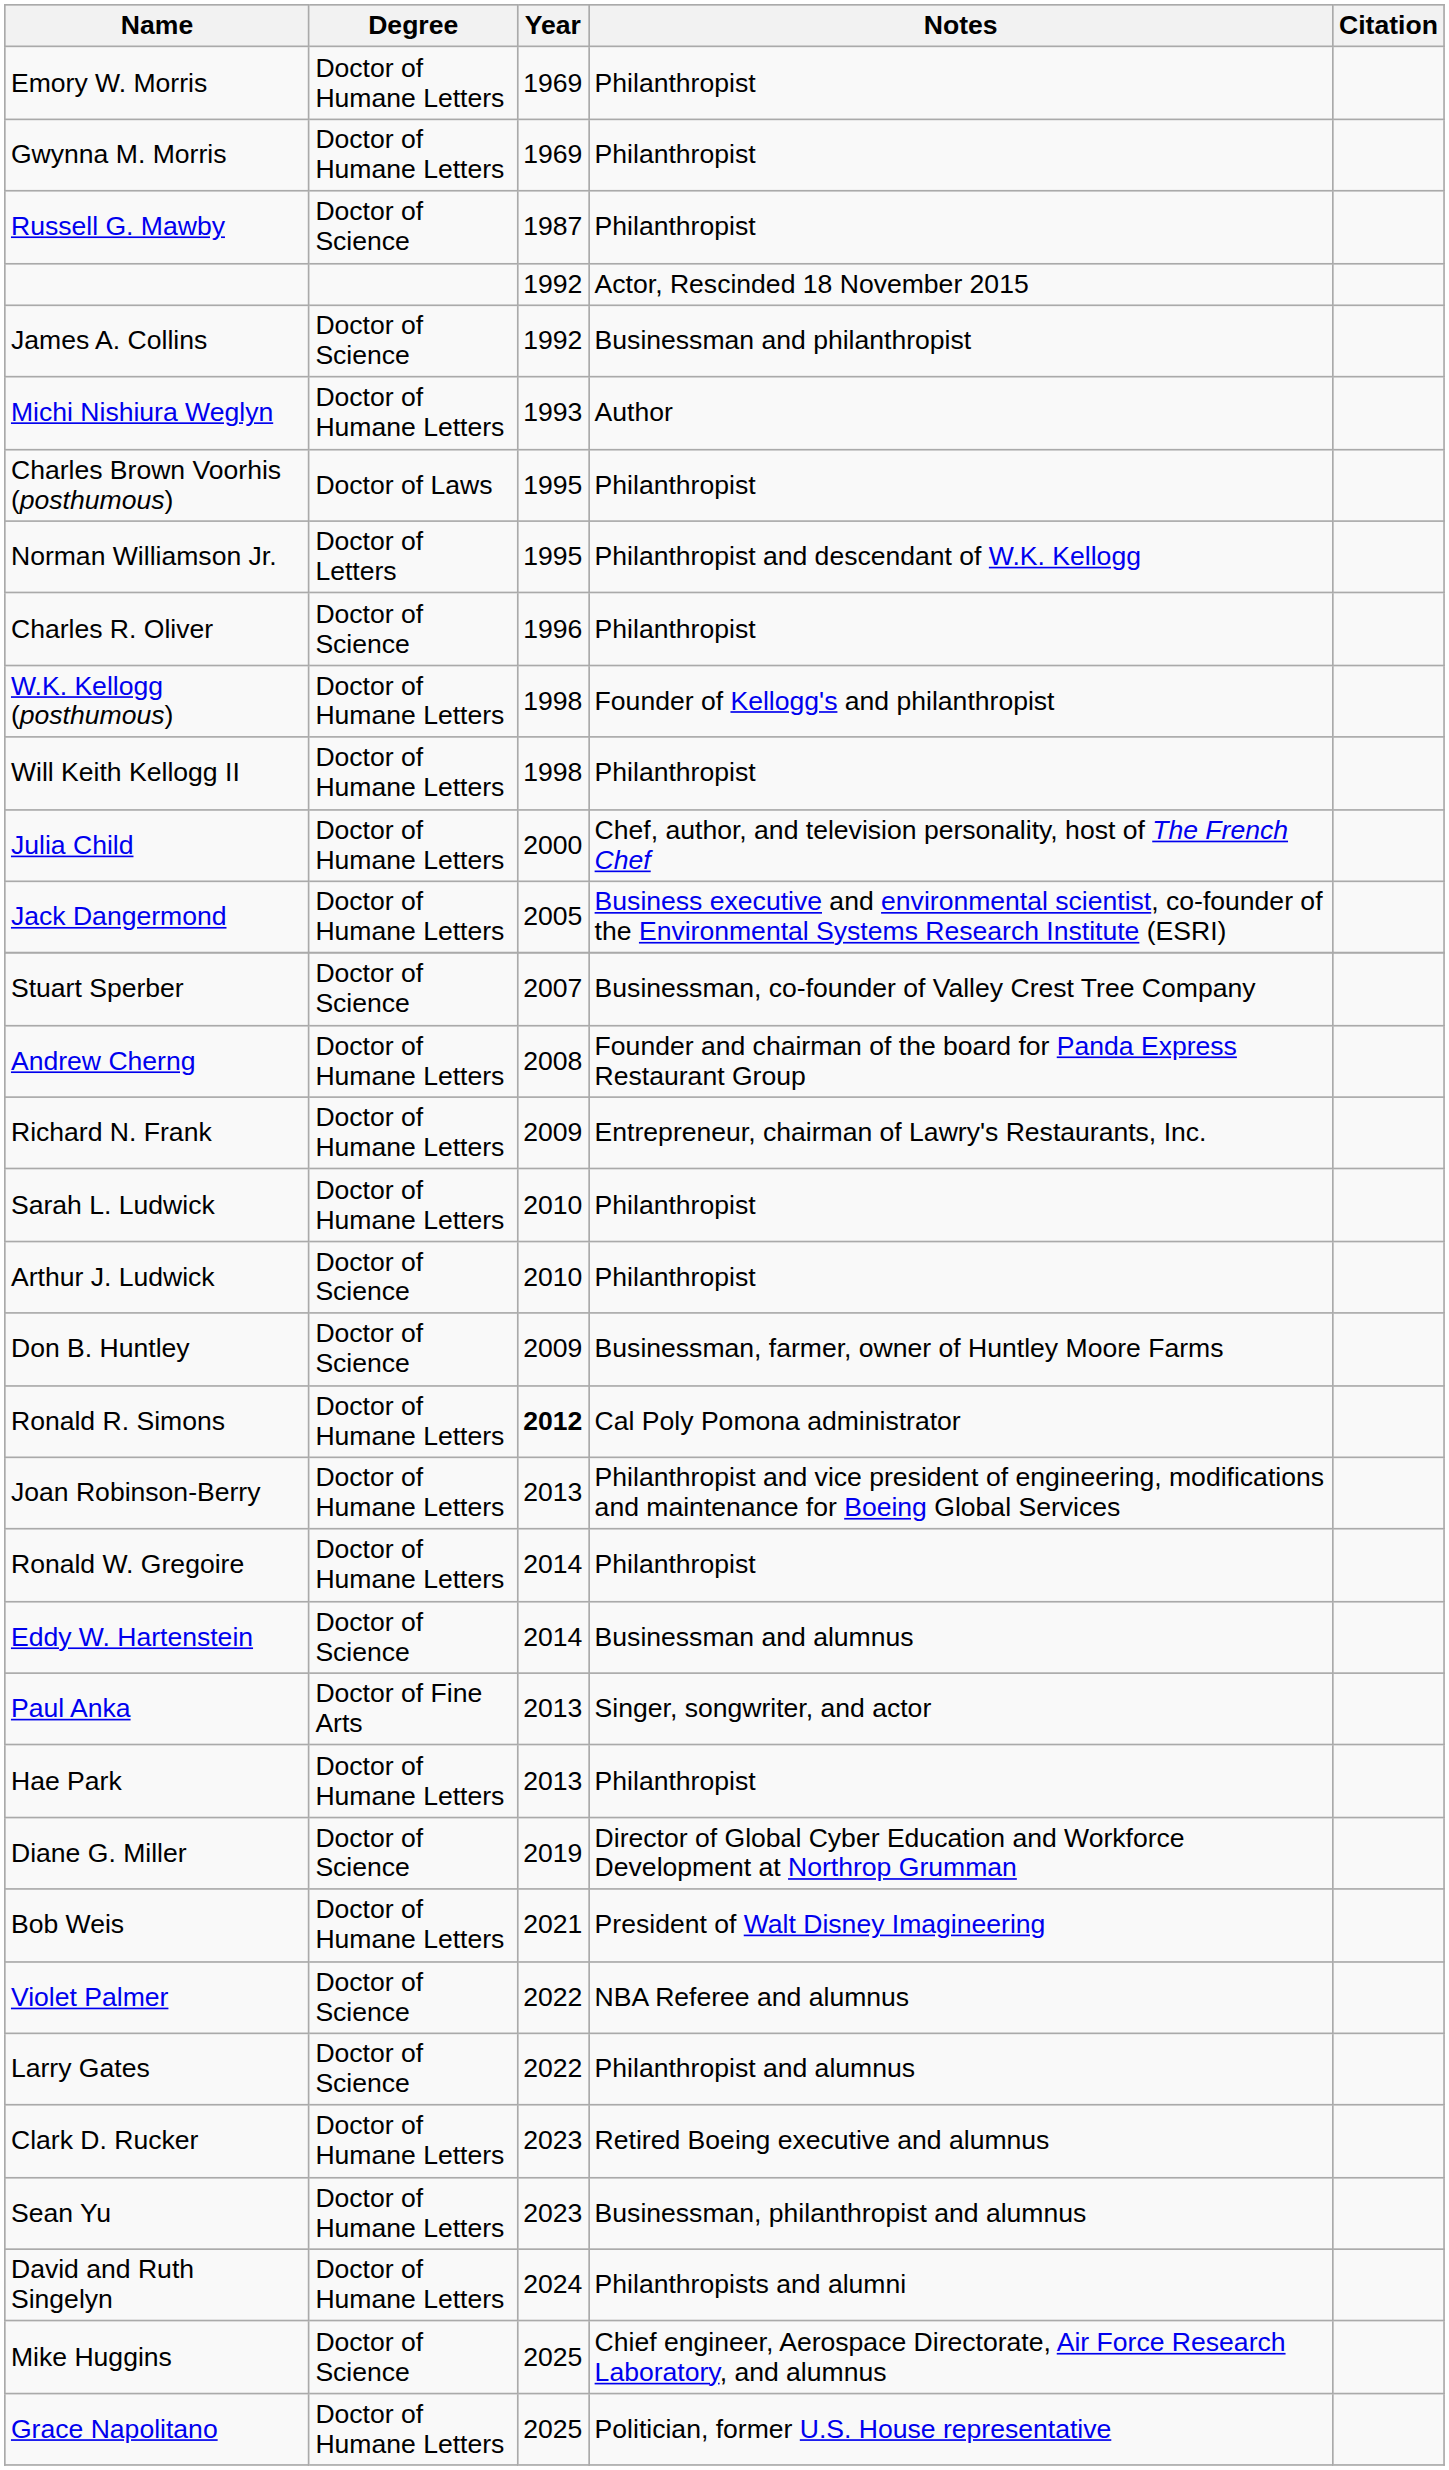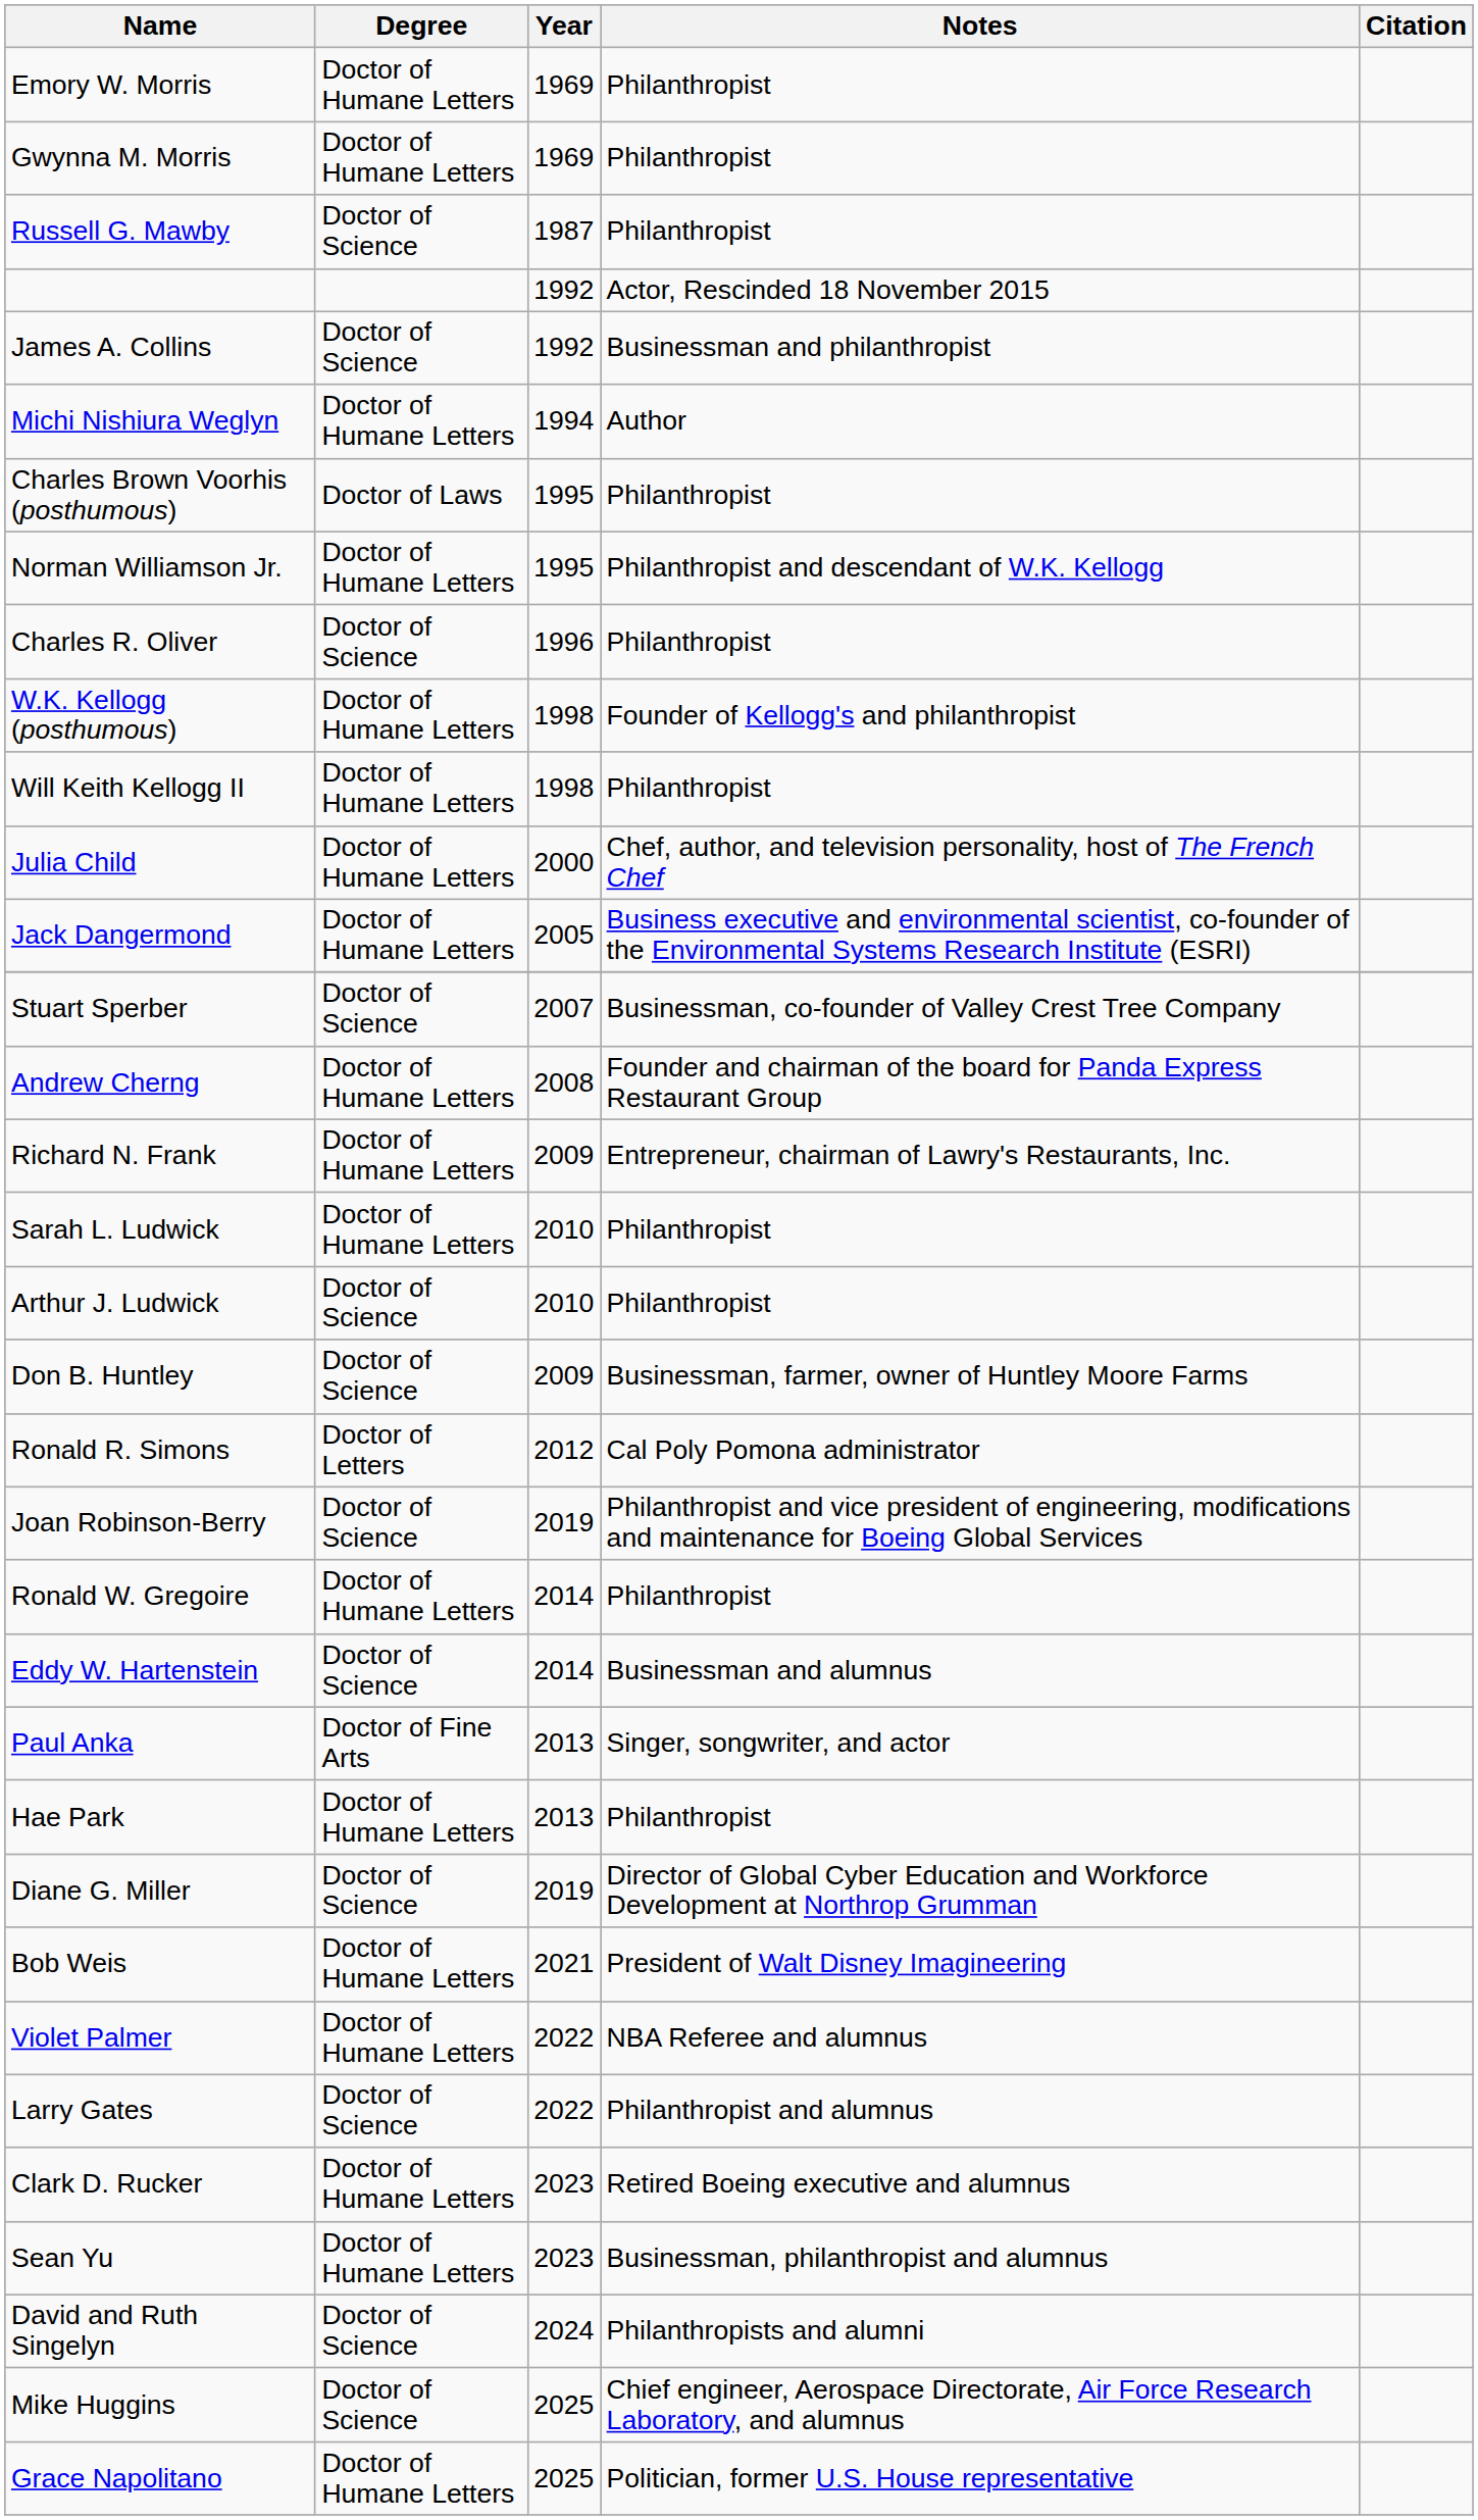Michi Nishiura Weglyn | Year: 1993 -> 1994
Norman Williamson Jr. | Degree: Doctor of Letters -> Doctor of Humane Letters
Ronald R. Simons | Degree: Doctor of Humane Letters -> Doctor of Letters
Ronald R. Simons | Year: bold -> normal
Joan Robinson-Berry | Degree: Doctor of Humane Letters -> Doctor of Science
Joan Robinson-Berry | Year: 2013 -> 2019
Violet Palmer | Degree: Doctor of Science -> Doctor of Humane Letters
David and Ruth Singelyn | Degree: Doctor of Humane Letters -> Doctor of Science
